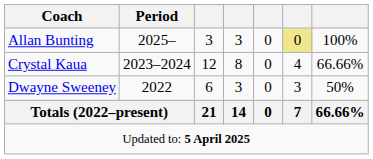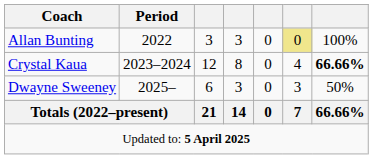Allan Bunting | Period: 2025– -> 2022
Crystal Kaua | column 7: normal -> bold
Dwayne Sweeney | Period: 2022 -> 2025–
